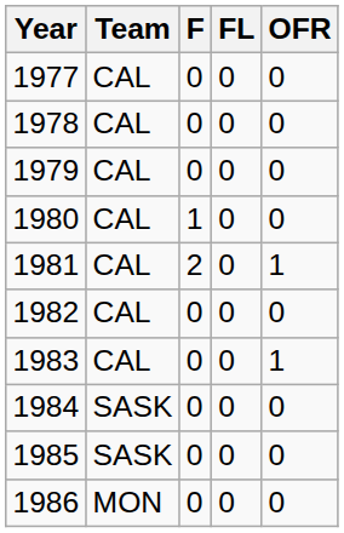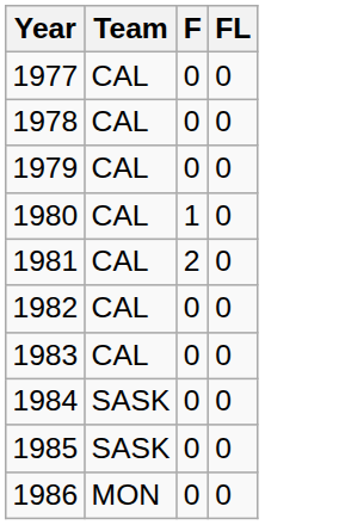- column: OFR | 0 | 0 | 0 | 0 | 1 | 0 | 1 | 0 | 0 | 0
